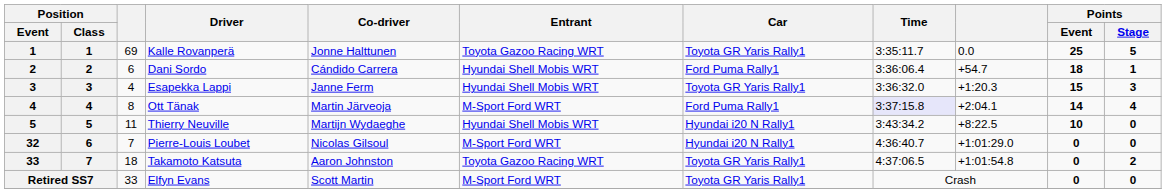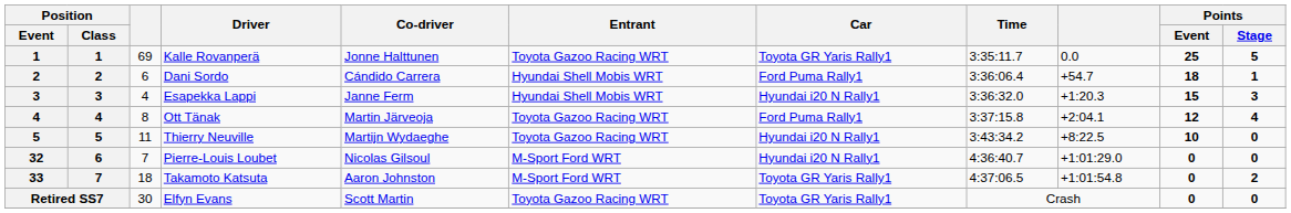Esapekka Lappi | Car: Toyota GR Yaris Rally1 -> Hyundai i20 N Rally1
Ott Tänak | Entrant: M-Sport Ford WRT -> Toyota Gazoo Racing WRT
Ott Tänak | Time: lavender background -> no background
Ott Tänak | Points / Event: 14 -> 12
Thierry Neuville | Entrant: Hyundai Shell Mobis WRT -> Toyota Gazoo Racing WRT
Takamoto Katsuta | Entrant: Toyota Gazoo Racing WRT -> M-Sport Ford WRT
Elfyn Evans | column 3: 33 -> 30
Elfyn Evans | Entrant: M-Sport Ford WRT -> Toyota Gazoo Racing WRT
